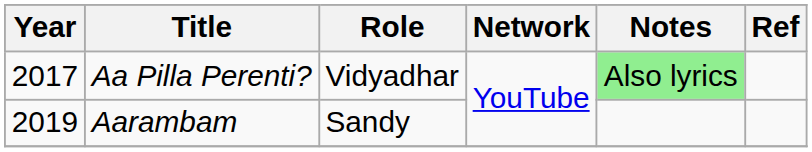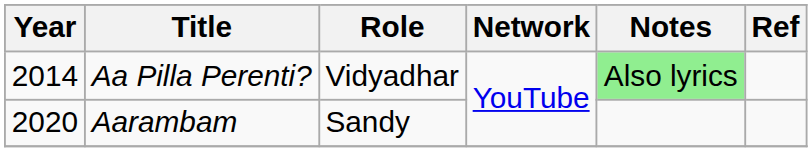Aa Pilla Perenti? | Year: 2017 -> 2014
Aarambam | Year: 2019 -> 2020
